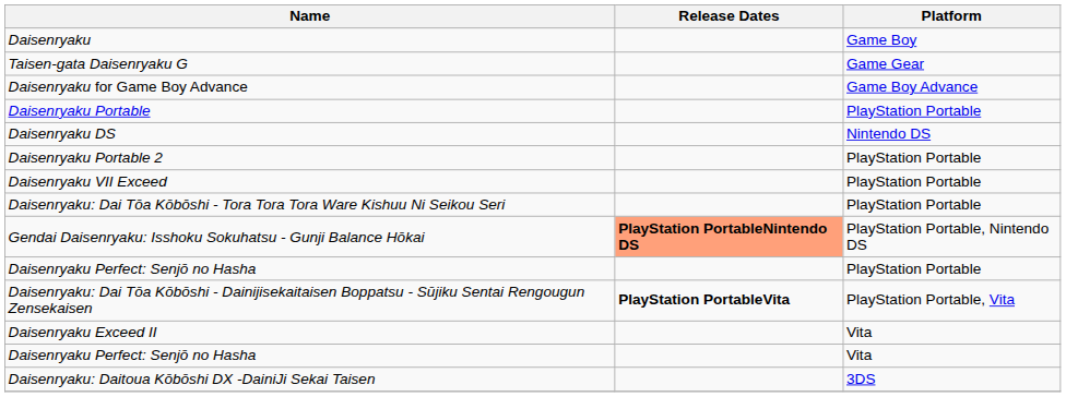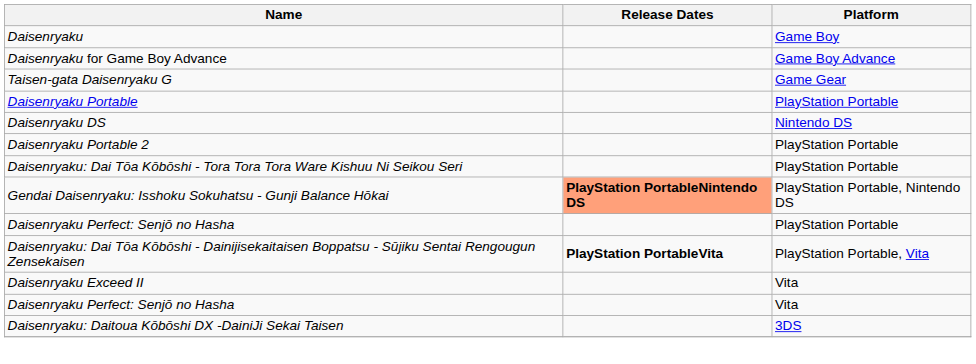rows swapped: Taisen-gata Daisenryaku G <-> Daisenryaku for Game Boy Advance
- row: Daisenryaku VII Exceed | PlayStation Portable
